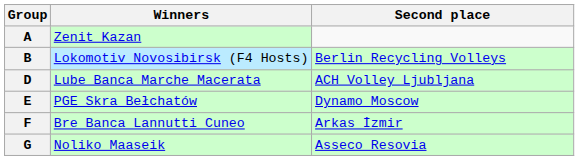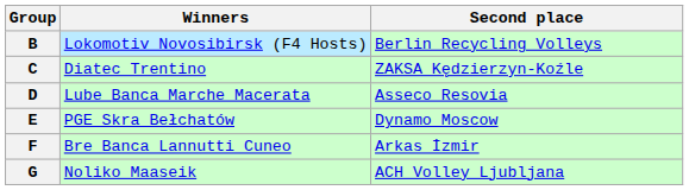- row: A | Zenit Kazan
+ row: C | Diatec Trentino | ZAKSA Kędzierzyn-Koźle
D | Second place: ACH Volley Ljubljana -> Asseco Resovia
G | Second place: Asseco Resovia -> ACH Volley Ljubljana
